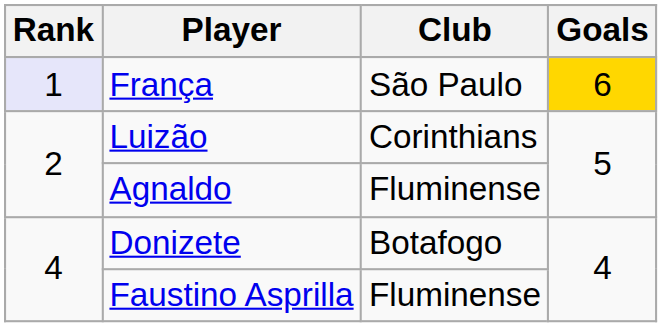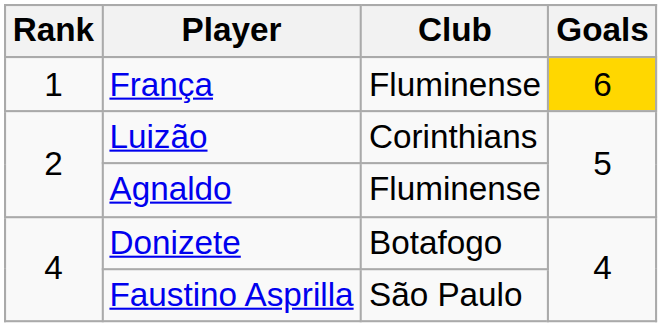França | Rank: lavender background -> no background
França | Club: São Paulo -> Fluminense
Faustino Asprilla | Club: Fluminense -> São Paulo
